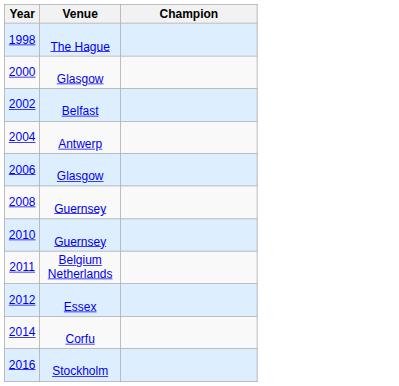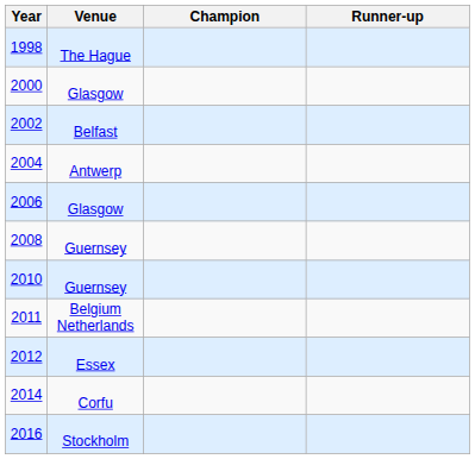+ column: Runner-up
